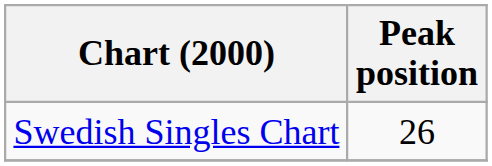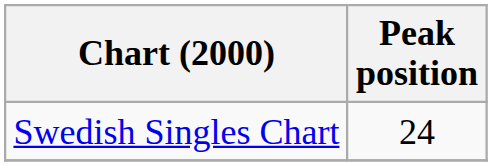Swedish Singles Chart | Peak position: 26 -> 24
